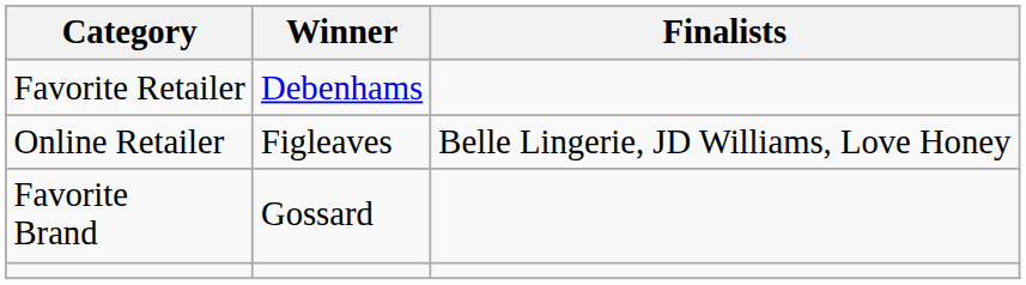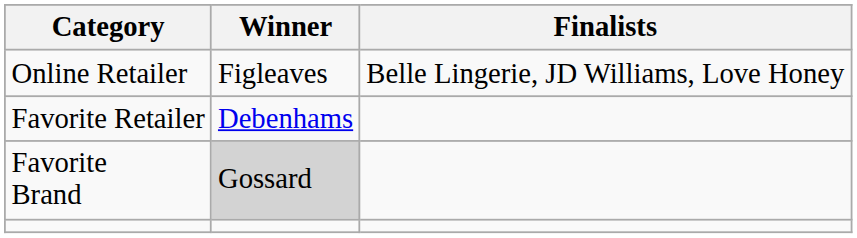rows swapped: Online Retailer <-> Favorite Retailer
Favorite Brand | Winner: no background -> lightgrey background
